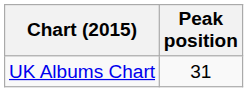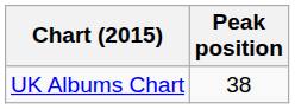UK Albums Chart | Peak position: 31 -> 38
